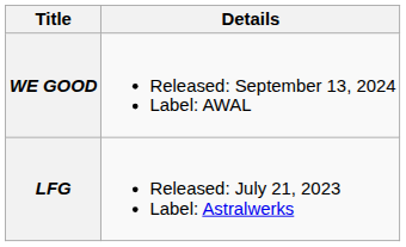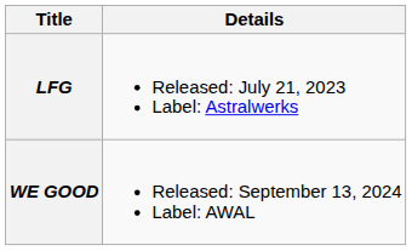rows swapped: LFG <-> WE GOOD
